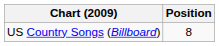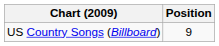US Country Songs (Billboard) | Position: 8 -> 9
